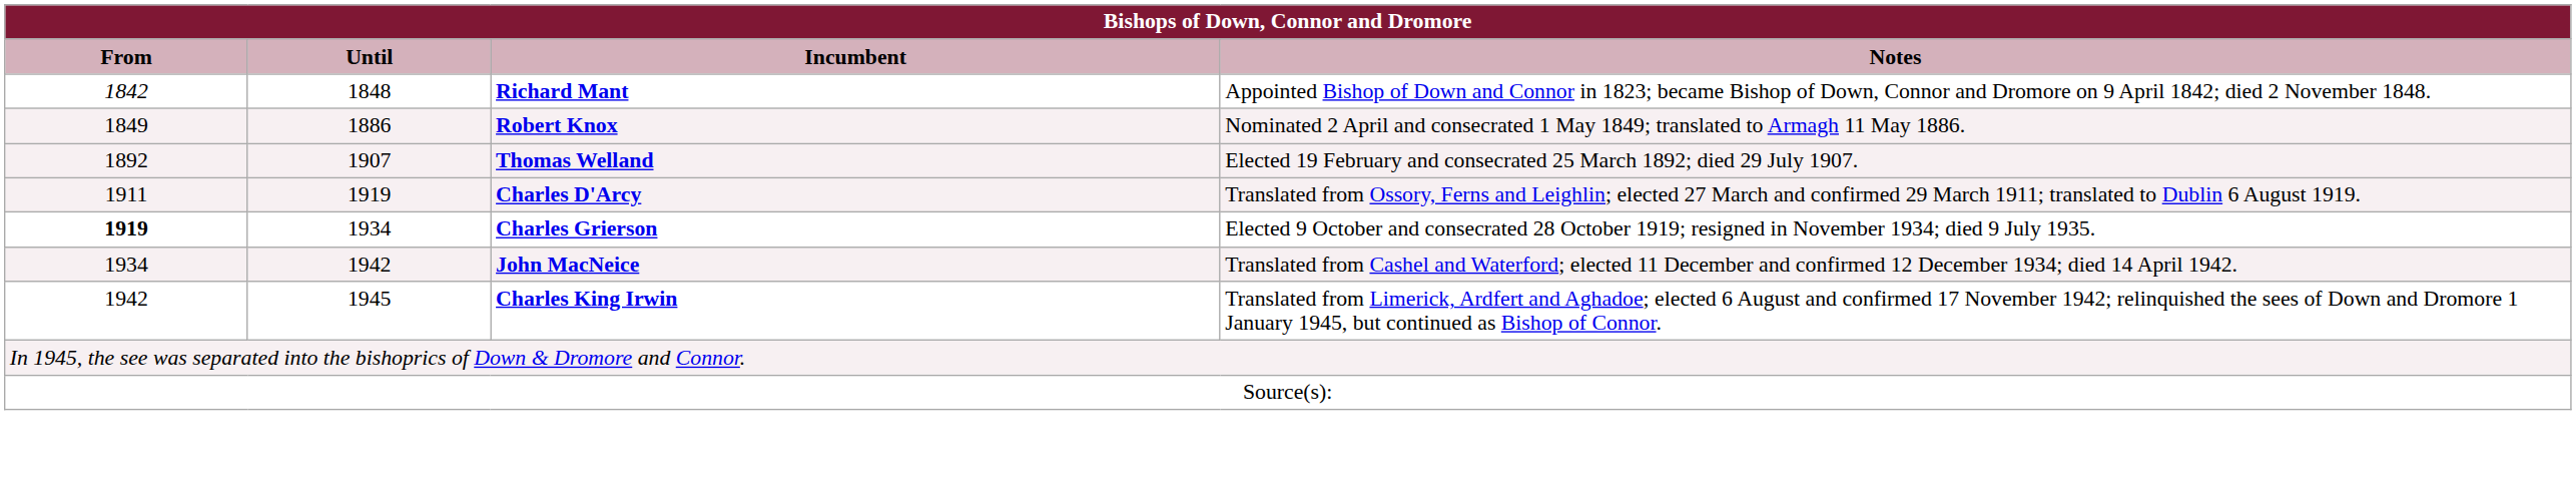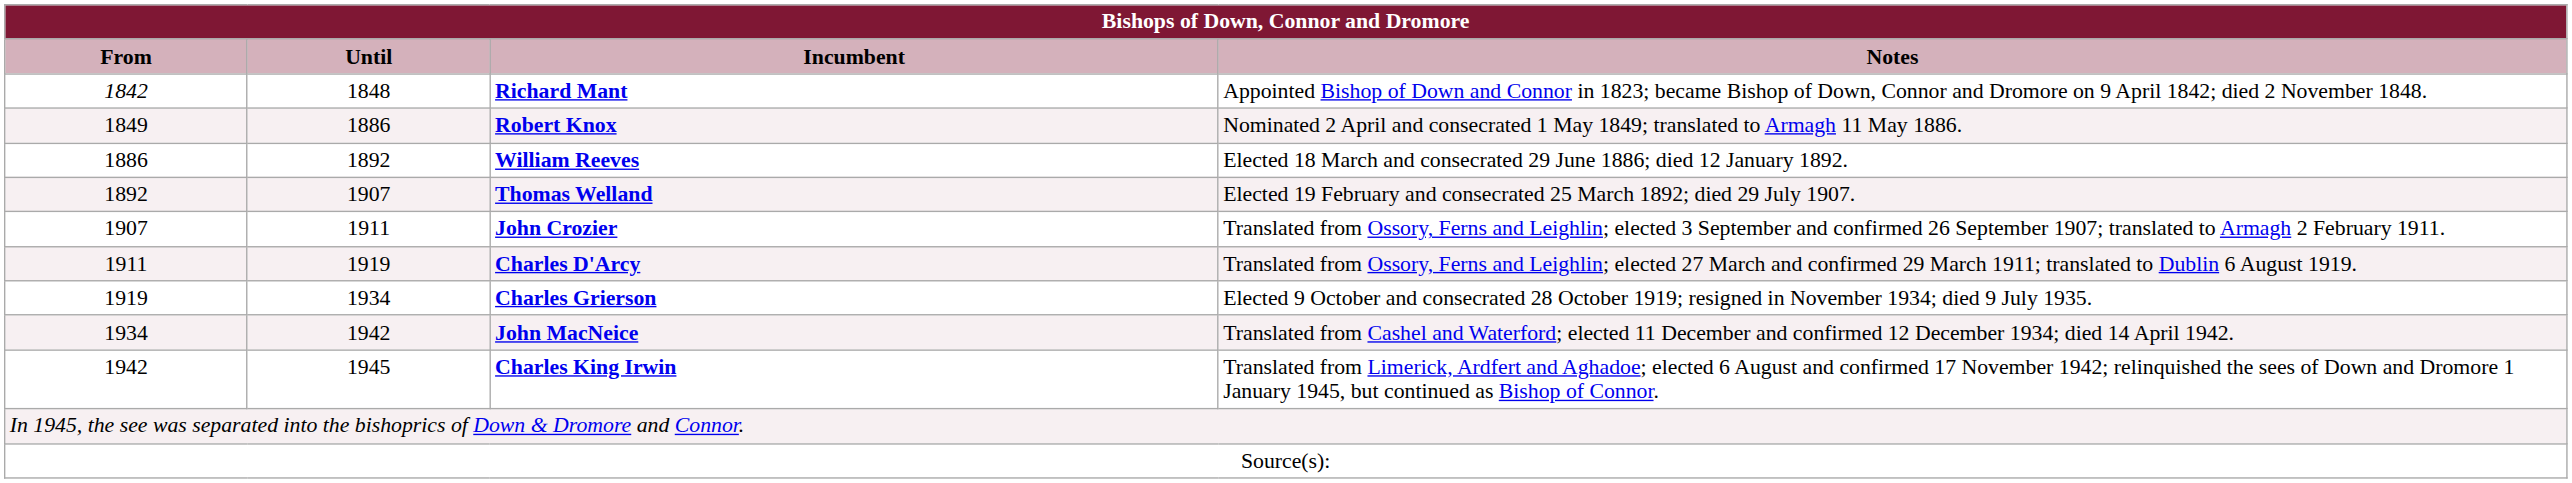+ row: 1886 | 1892 | William Reeves | Elected 18 March and consecrated 29 June 1886; died 12 January 1892.
+ row: 1907 | 1911 | John Crozier | Translated from Ossory, Ferns and Leighlin; elected 3 September and confirmed 26 September 1907; translated to Armagh 2 February 1911.
Charles Grierson | From: bold -> normal
